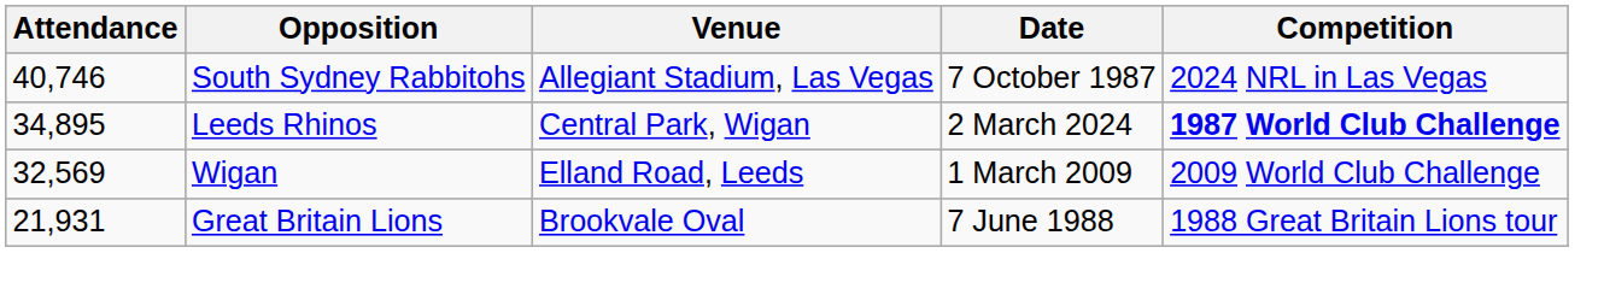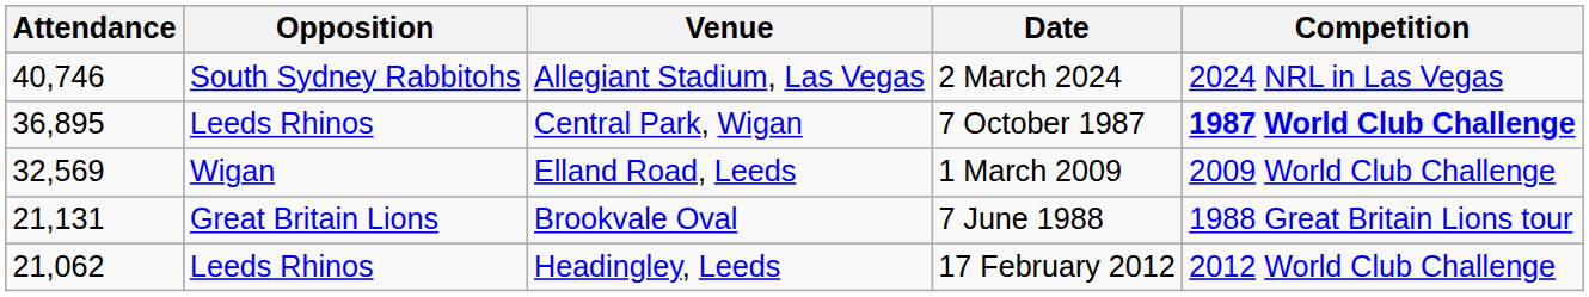Allegiant Stadium, Las Vegas | Date: 7 October 1987 -> 2 March 2024
Central Park, Wigan | Attendance: 34,895 -> 36,895
Central Park, Wigan | Date: 2 March 2024 -> 7 October 1987
Brookvale Oval | Attendance: 21,931 -> 21,131
+ row: 21,062 | Leeds Rhinos | Headingley, Leeds | 17 February 2012 | 2012 World Club Challenge
